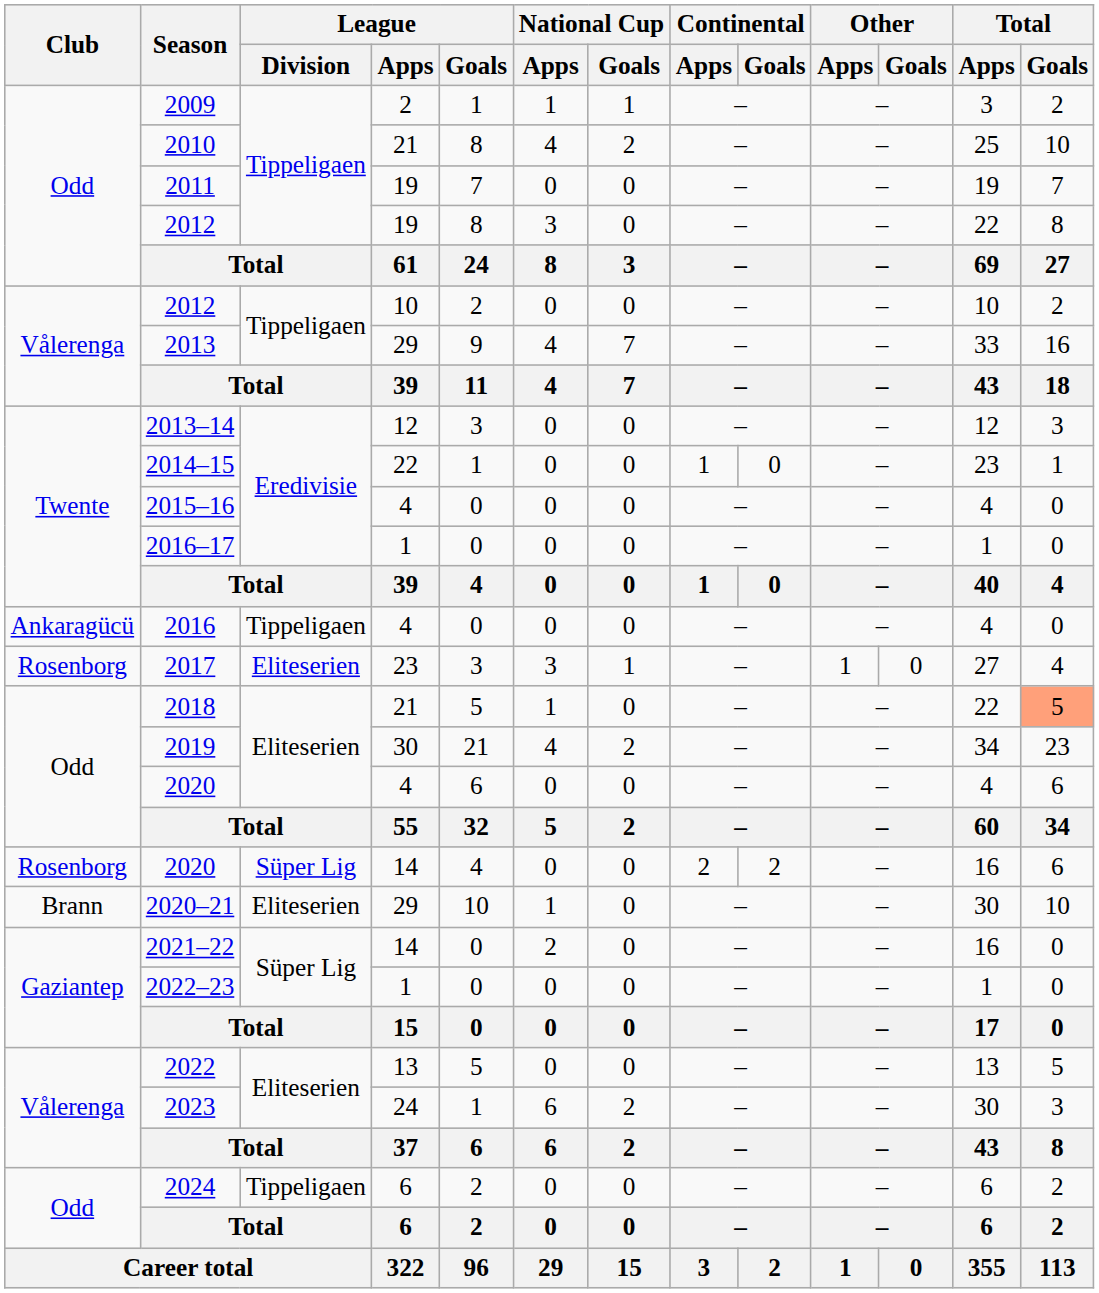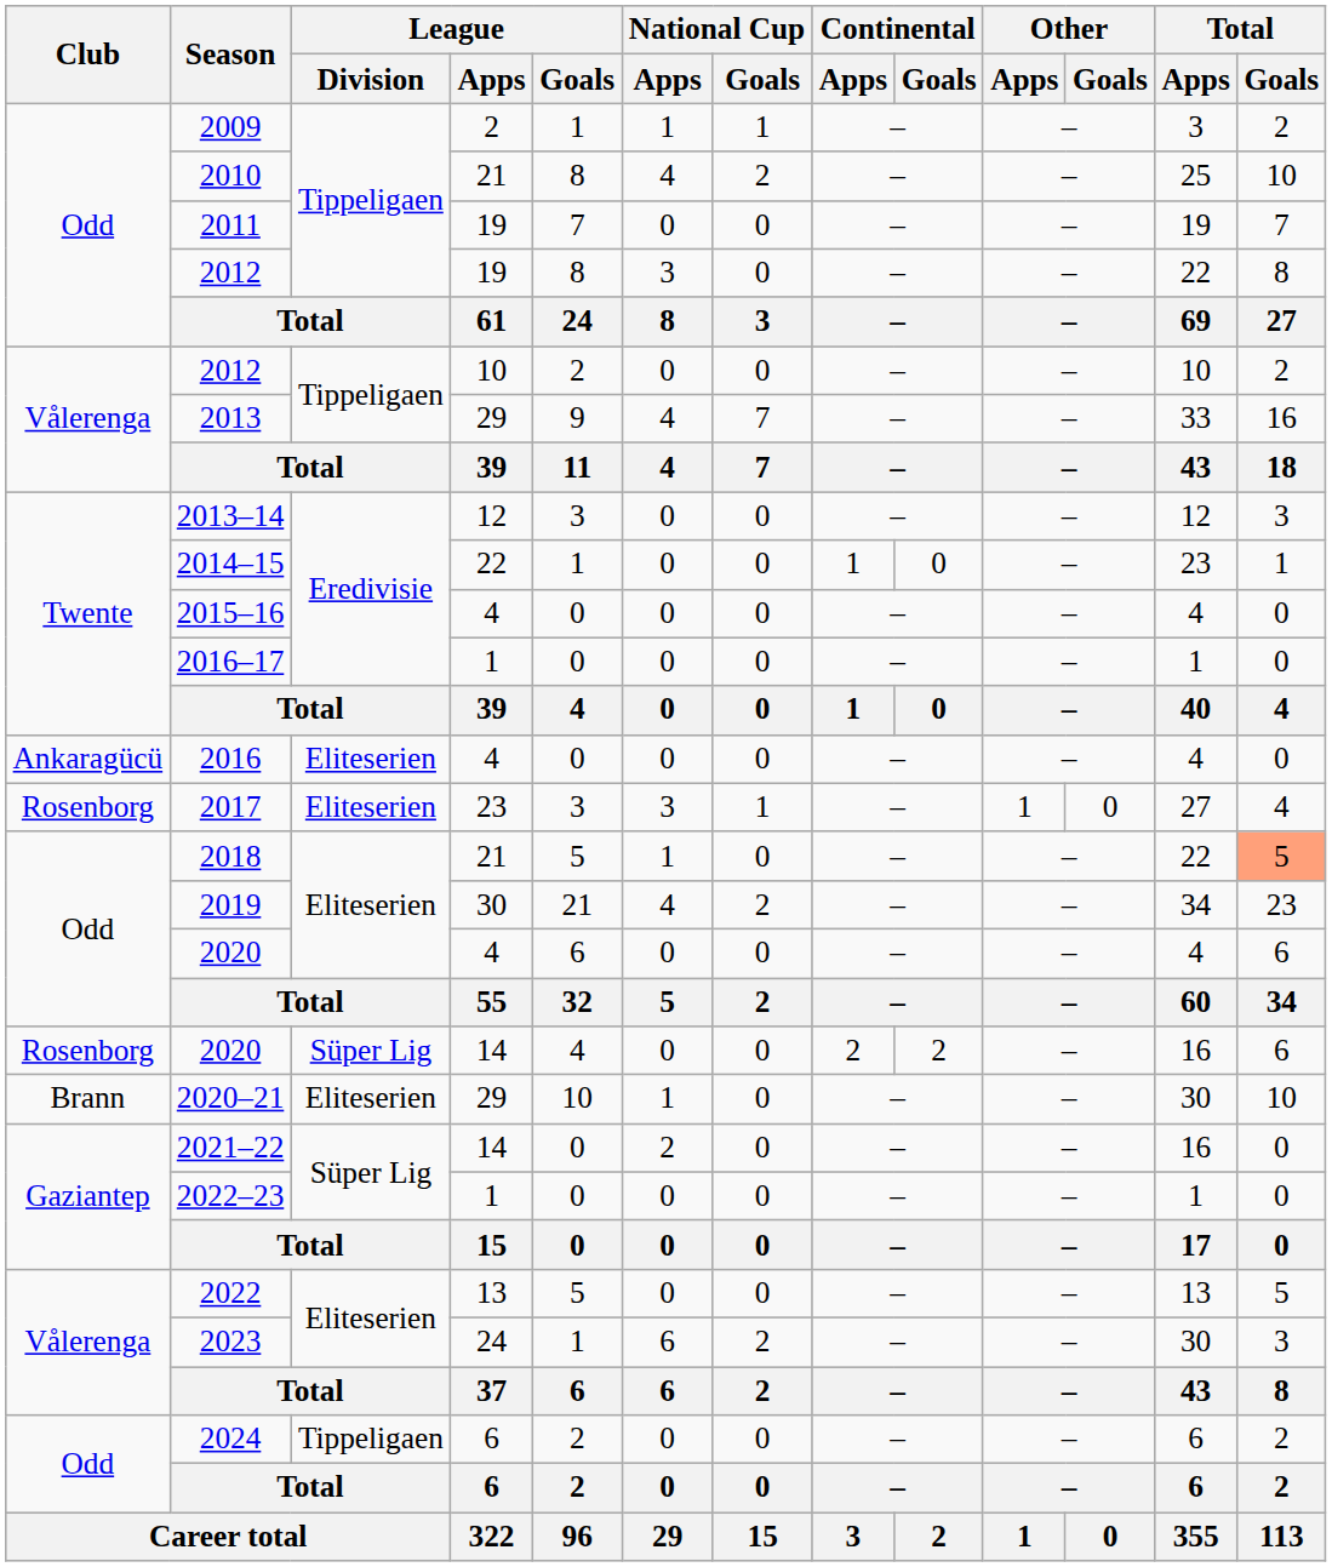2016 | League / Division: Tippeligaen -> Eliteserien
